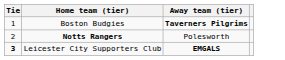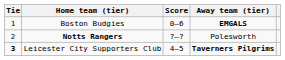+ column: Score | 0–6 | ?–? | 4–5
Boston Budgies | Away team (tier): Taverners Pilgrims -> EMGALS
Leicester City Supporters Club | Away team (tier): EMGALS -> Taverners Pilgrims
